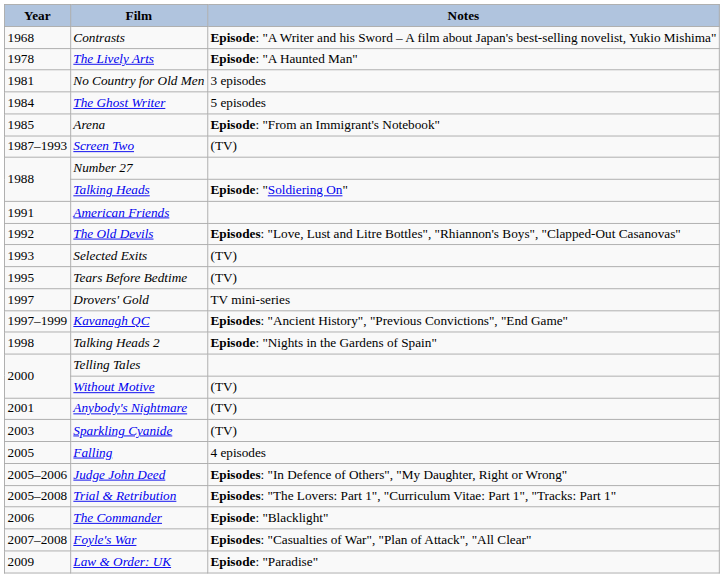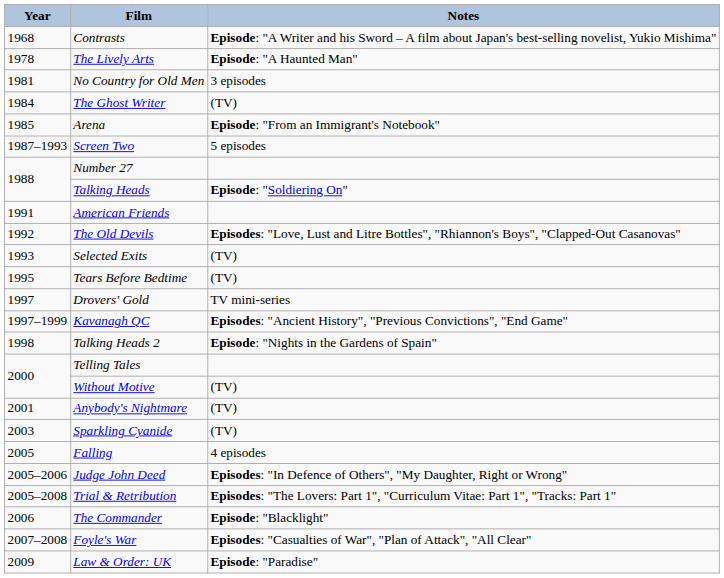The Ghost Writer | Notes: 5 episodes -> (TV)
Screen Two | Notes: (TV) -> 5 episodes
